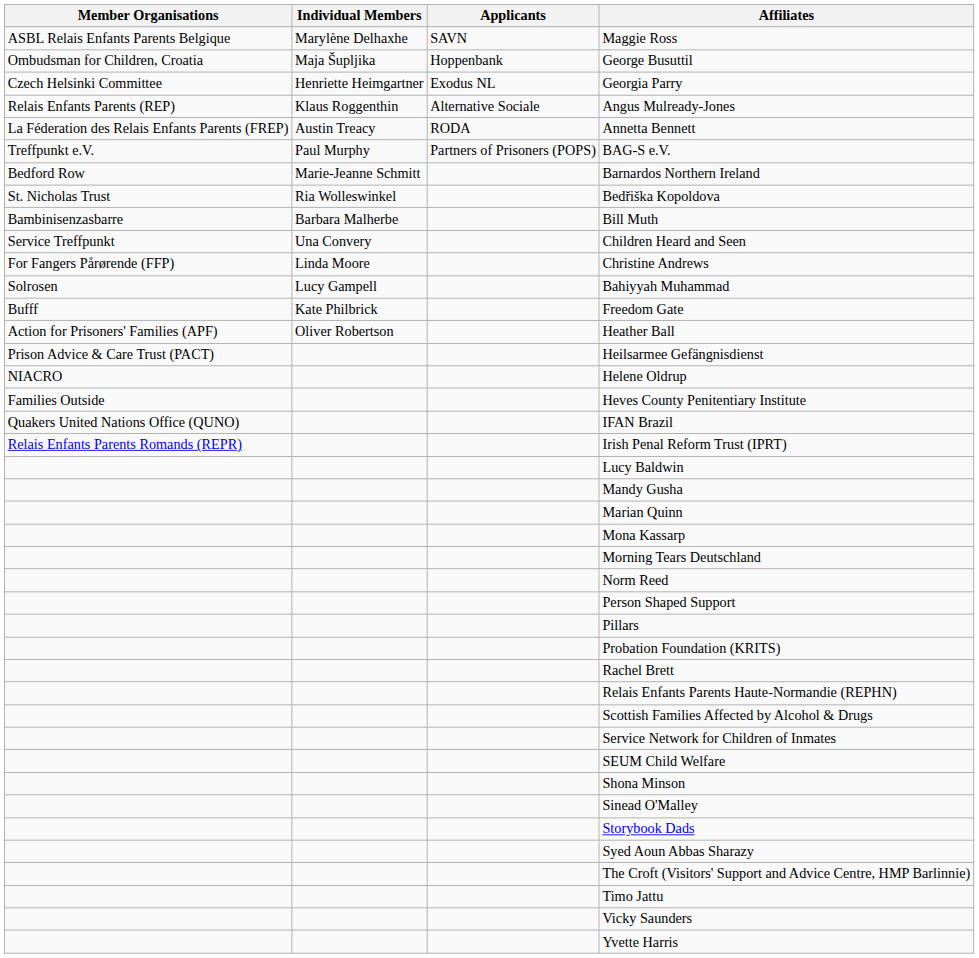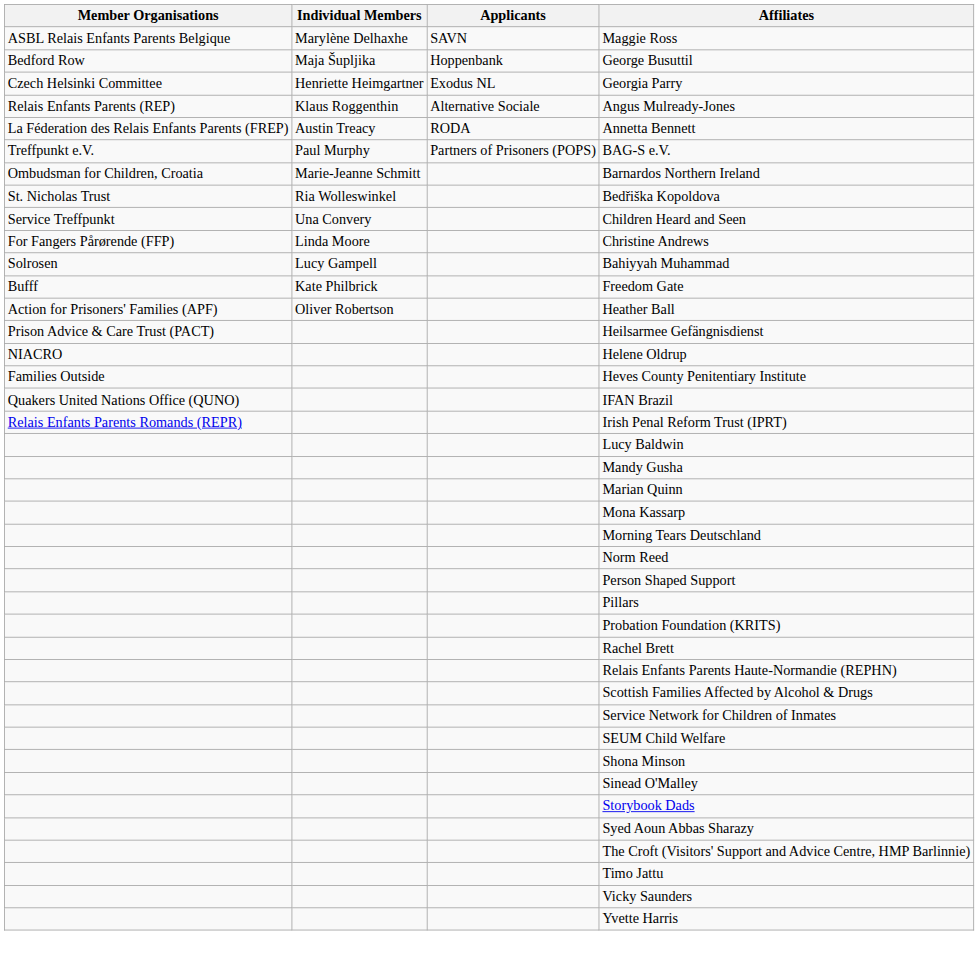George Busuttil | Member Organisations: Ombudsman for Children, Croatia -> Bedford Row
Barnardos Northern Ireland | Member Organisations: Bedford Row -> Ombudsman for Children, Croatia
- row: Bambinisenzasbarre | Barbara Malherbe | Bill Muth
